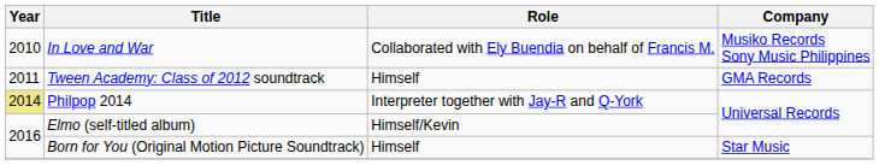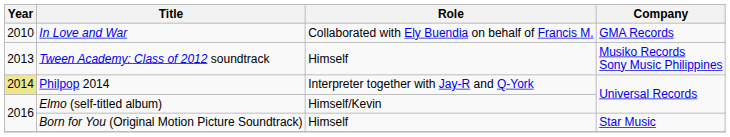In Love and War | Company: Musiko Records Sony Music Philippines -> GMA Records
Tween Academy: Class of 2012 soundtrack | Year: 2011 -> 2013
Tween Academy: Class of 2012 soundtrack | Company: GMA Records -> Musiko Records Sony Music Philippines
